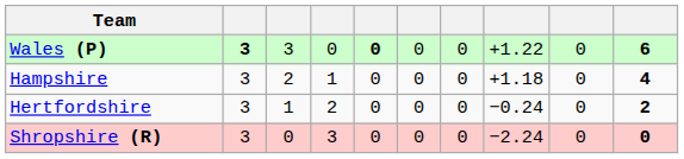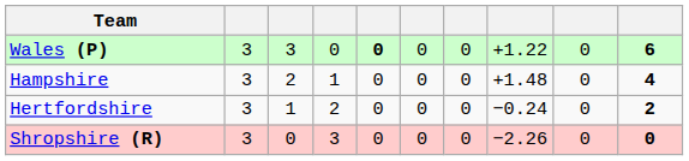Wales (P) | column 2: bold -> normal
Hampshire | column 8: +1.18 -> +1.48
Shropshire (R) | column 8: −2.24 -> −2.26
